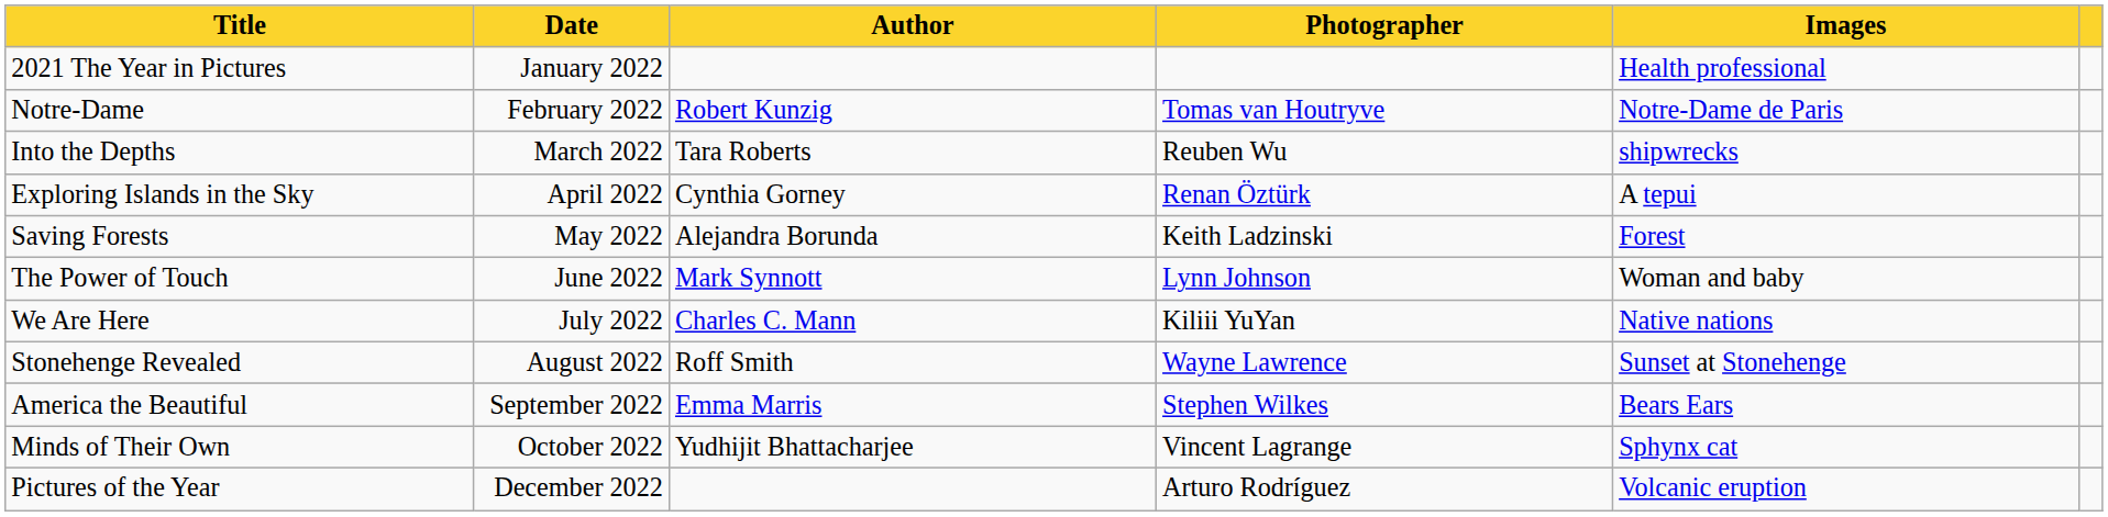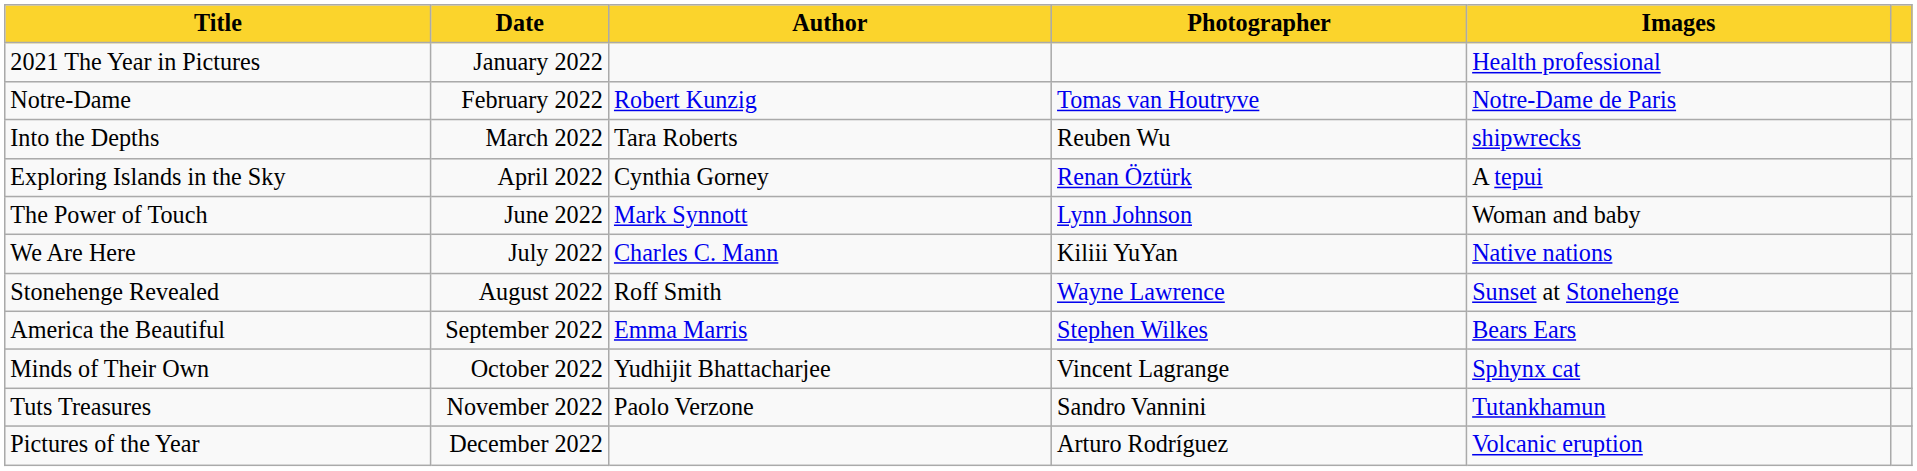- row: Saving Forests | May 2022 | Alejandra Borunda | Keith Ladzinski | Forest
+ row: Tuts Treasures | November 2022 | Paolo Verzone | Sandro Vannini | Tutankhamun
